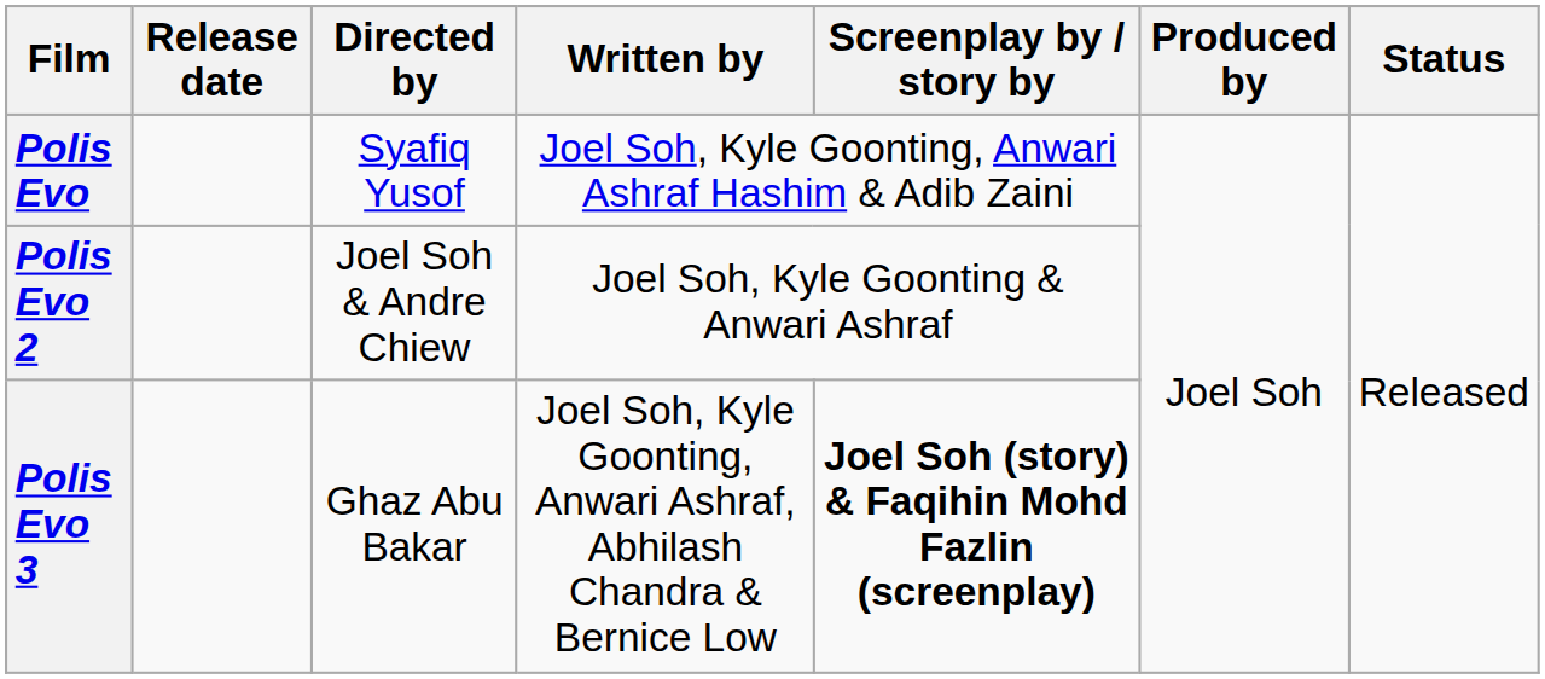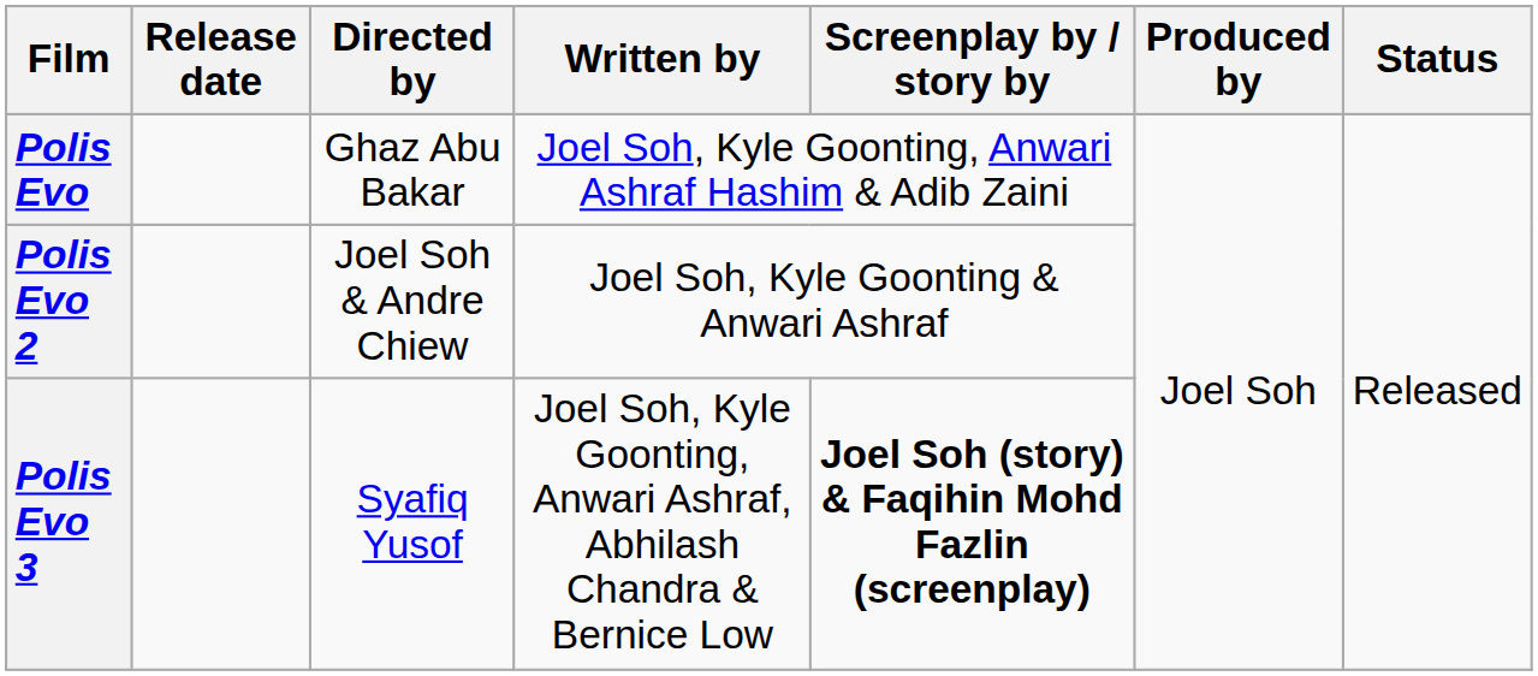Polis Evo | Directed by: Syafiq Yusof -> Ghaz Abu Bakar
Polis Evo 3 | Directed by: Ghaz Abu Bakar -> Syafiq Yusof
